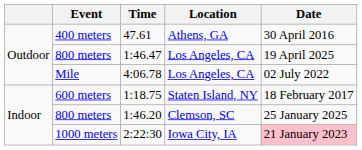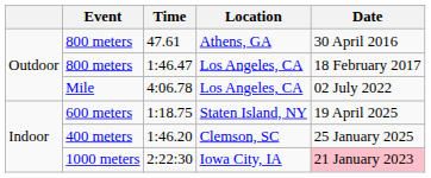47.61 | Event: 400 meters -> 800 meters
1:46.47 | Date: 19 April 2025 -> 18 February 2017
1:18.75 | Date: 18 February 2017 -> 19 April 2025
1:46.20 | Event: 800 meters -> 400 meters
